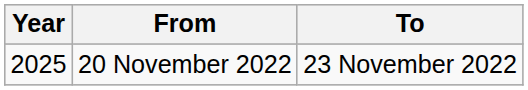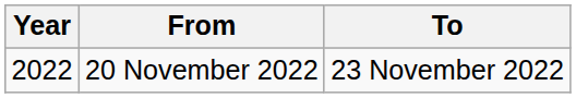20 November 2022 | Year: 2025 -> 2022
